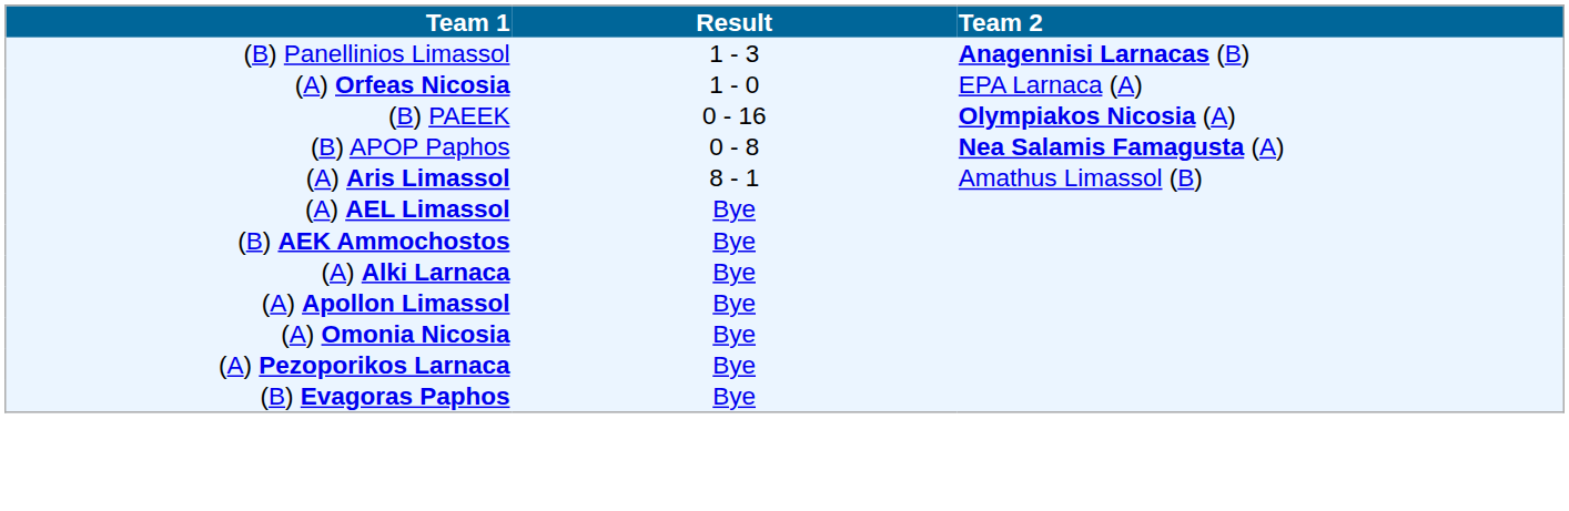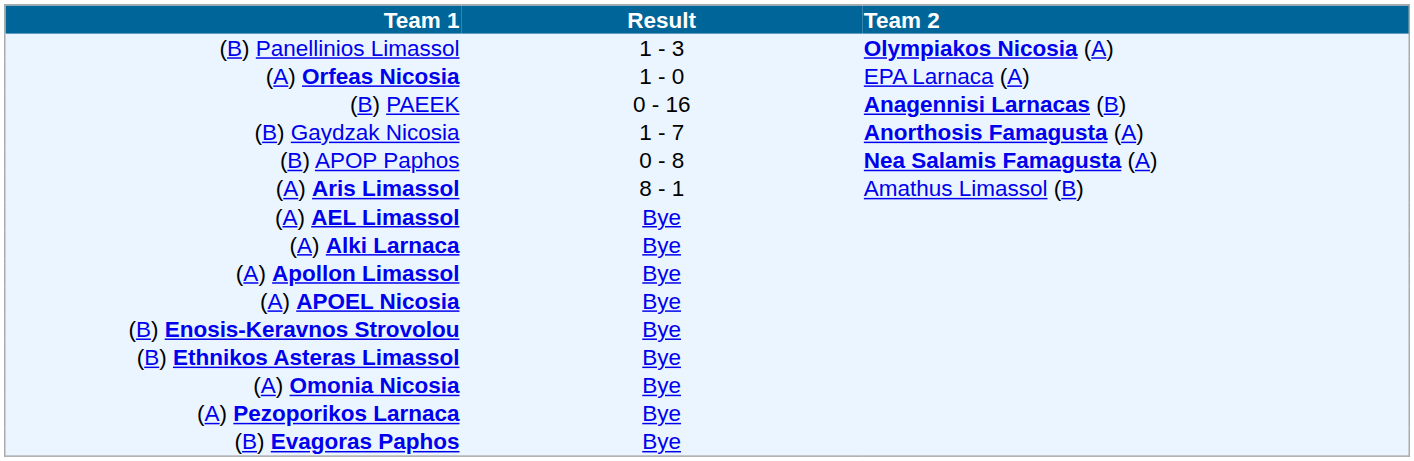(B) Panellinios Limassol | Team 2: Anagennisi Larnacas (B) -> Olympiakos Nicosia (A)
(B) PAEEK | Team 2: Olympiakos Nicosia (A) -> Anagennisi Larnacas (B)
+ row: (B) Gaydzak Nicosia | 1 - 7 | Anorthosis Famagusta (A)
- row: (B) AEK Ammochostos | Bye
+ row: (A) APOEL Nicosia | Bye
+ row: (B) Enosis-Keravnos Strovolou | Bye
+ row: (B) Ethnikos Asteras Limassol | Bye
